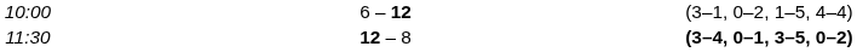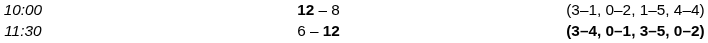10:00 | column 3: 6 – 12 -> 12 – 8
11:30 | column 3: 12 – 8 -> 6 – 12
